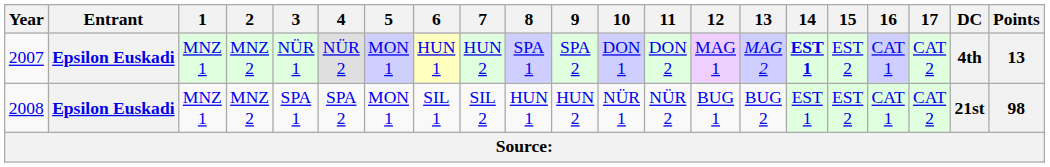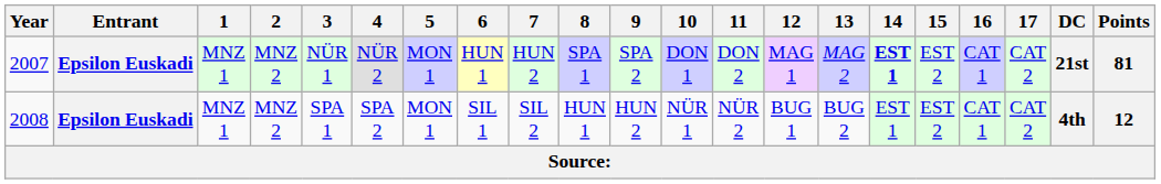2007 | DC: 4th -> 21st
2007 | Points: 13 -> 81
2008 | DC: 21st -> 4th
2008 | Points: 98 -> 12
